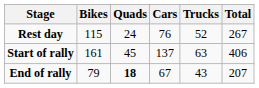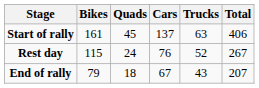rows swapped: Start of rally <-> Rest day
End of rally | Quads: bold -> normal
